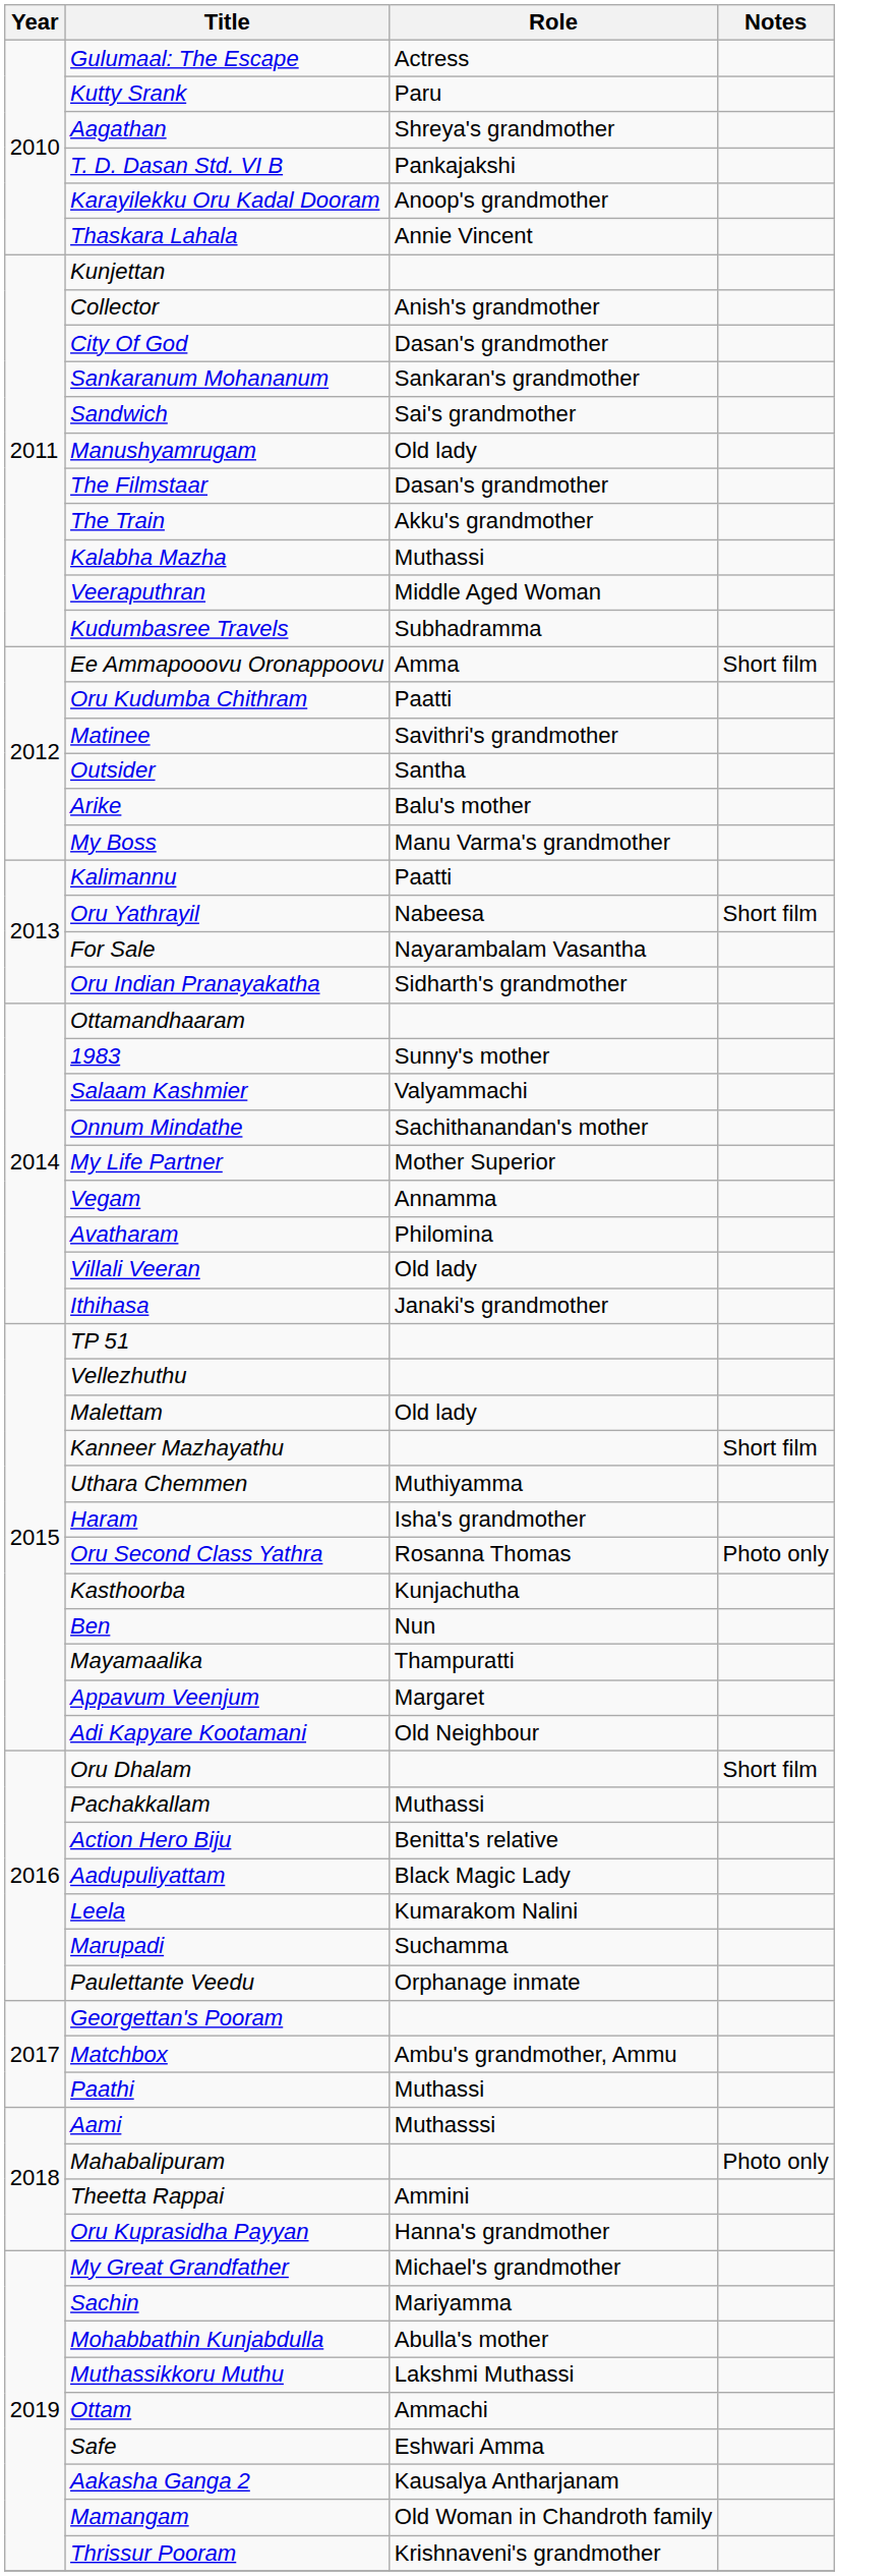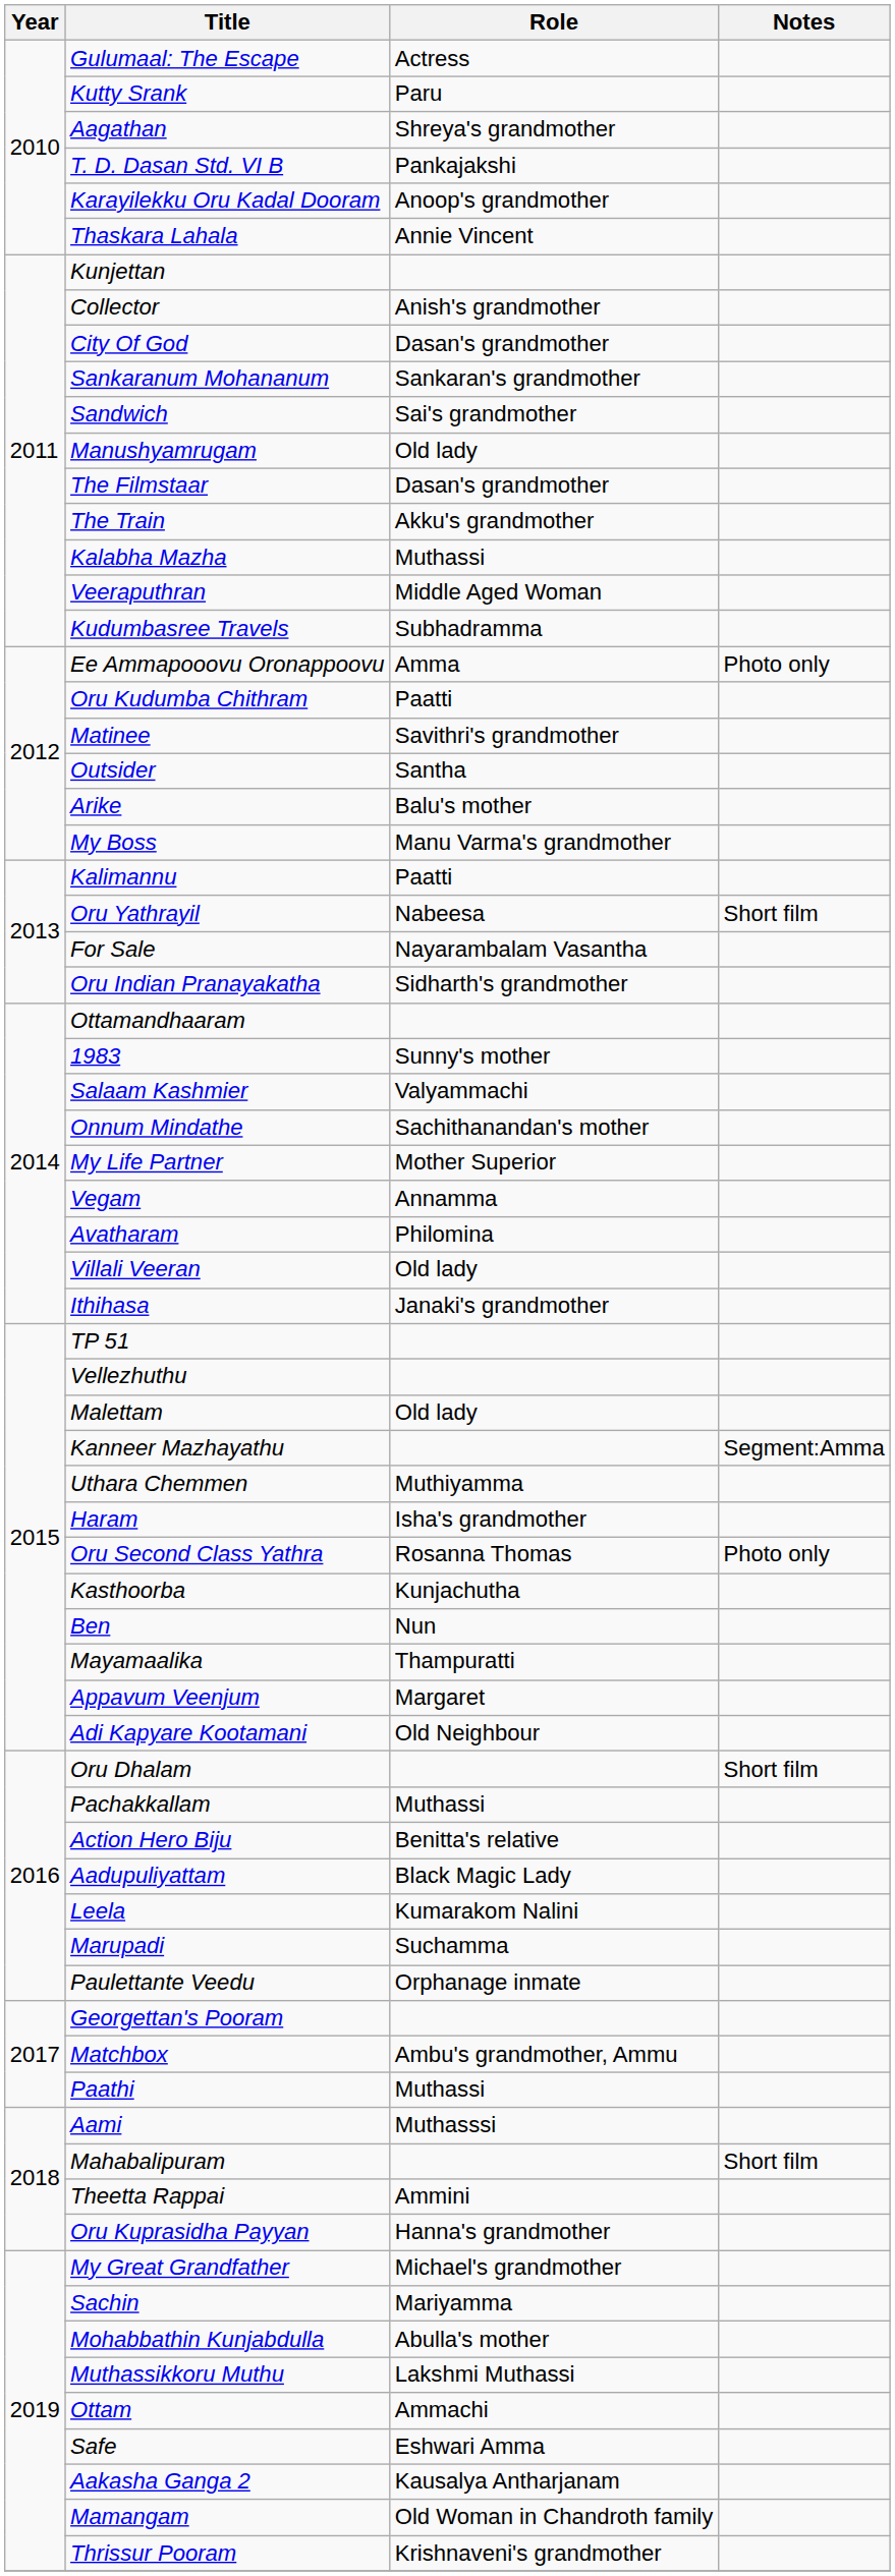Ee Ammapooovu Oronappoovu | Notes: Short film -> Photo only
Kanneer Mazhayathu | Notes: Short film -> Segment:Amma
Mahabalipuram | Notes: Photo only -> Short film
